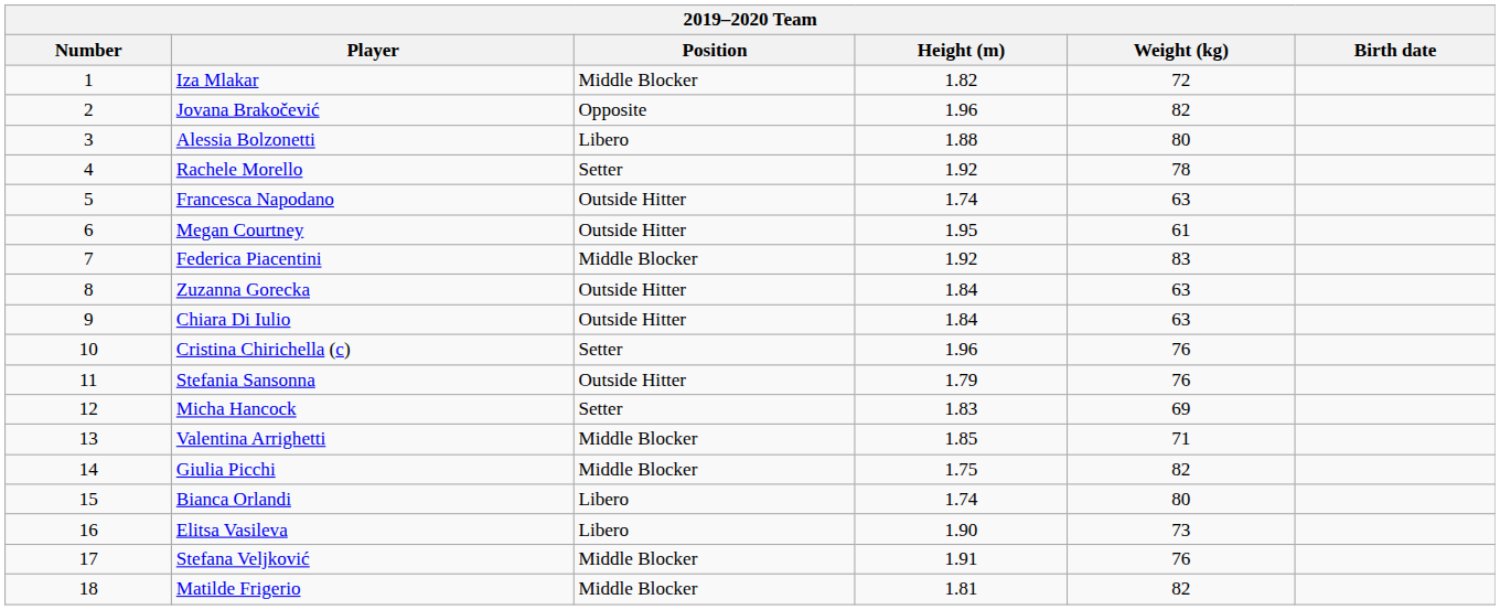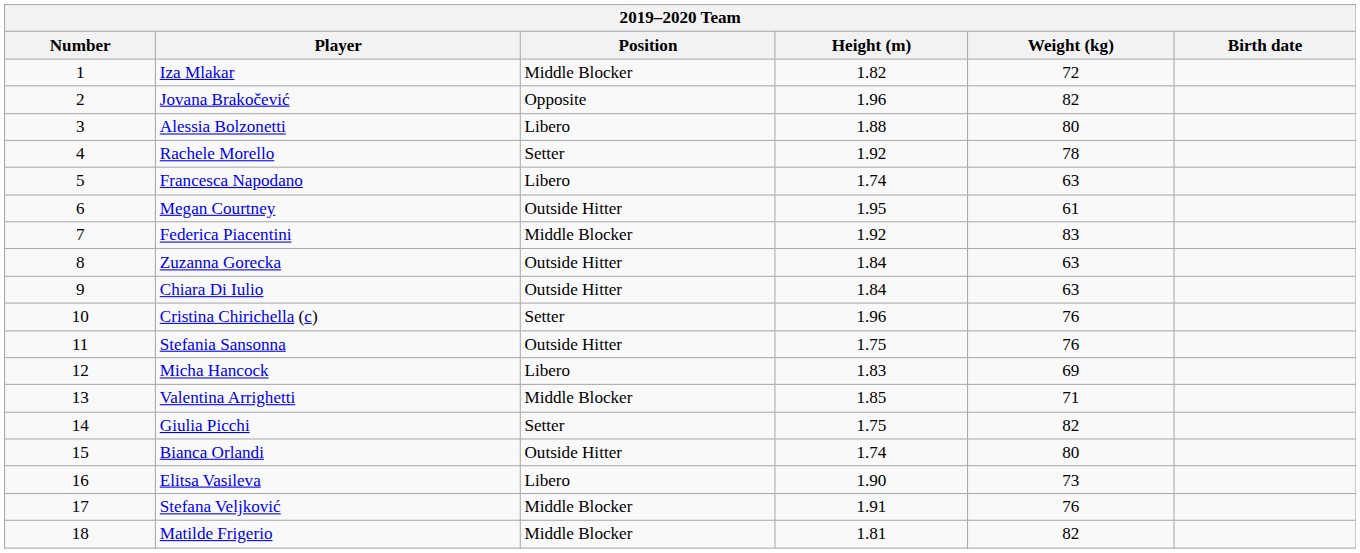Francesca Napodano | Position: Outside Hitter -> Libero
Stefania Sansonna | Height (m): 1.79 -> 1.75
Micha Hancock | Position: Setter -> Libero
Giulia Picchi | Position: Middle Blocker -> Setter
Bianca Orlandi | Position: Libero -> Outside Hitter
